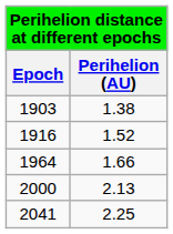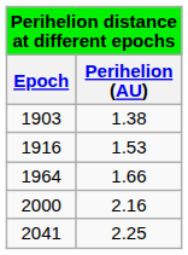1916 | Perihelion (AU): 1.52 -> 1.53
2000 | Perihelion (AU): 2.13 -> 2.16
